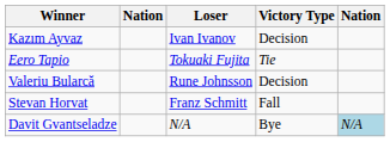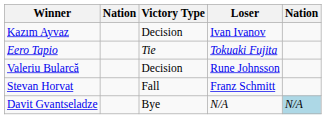columns swapped: Victory Type <-> Loser
